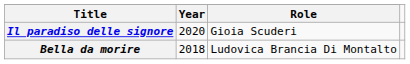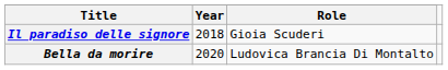Il paradiso delle signore | Year: 2020 -> 2018
Bella da morire | Year: 2018 -> 2020
